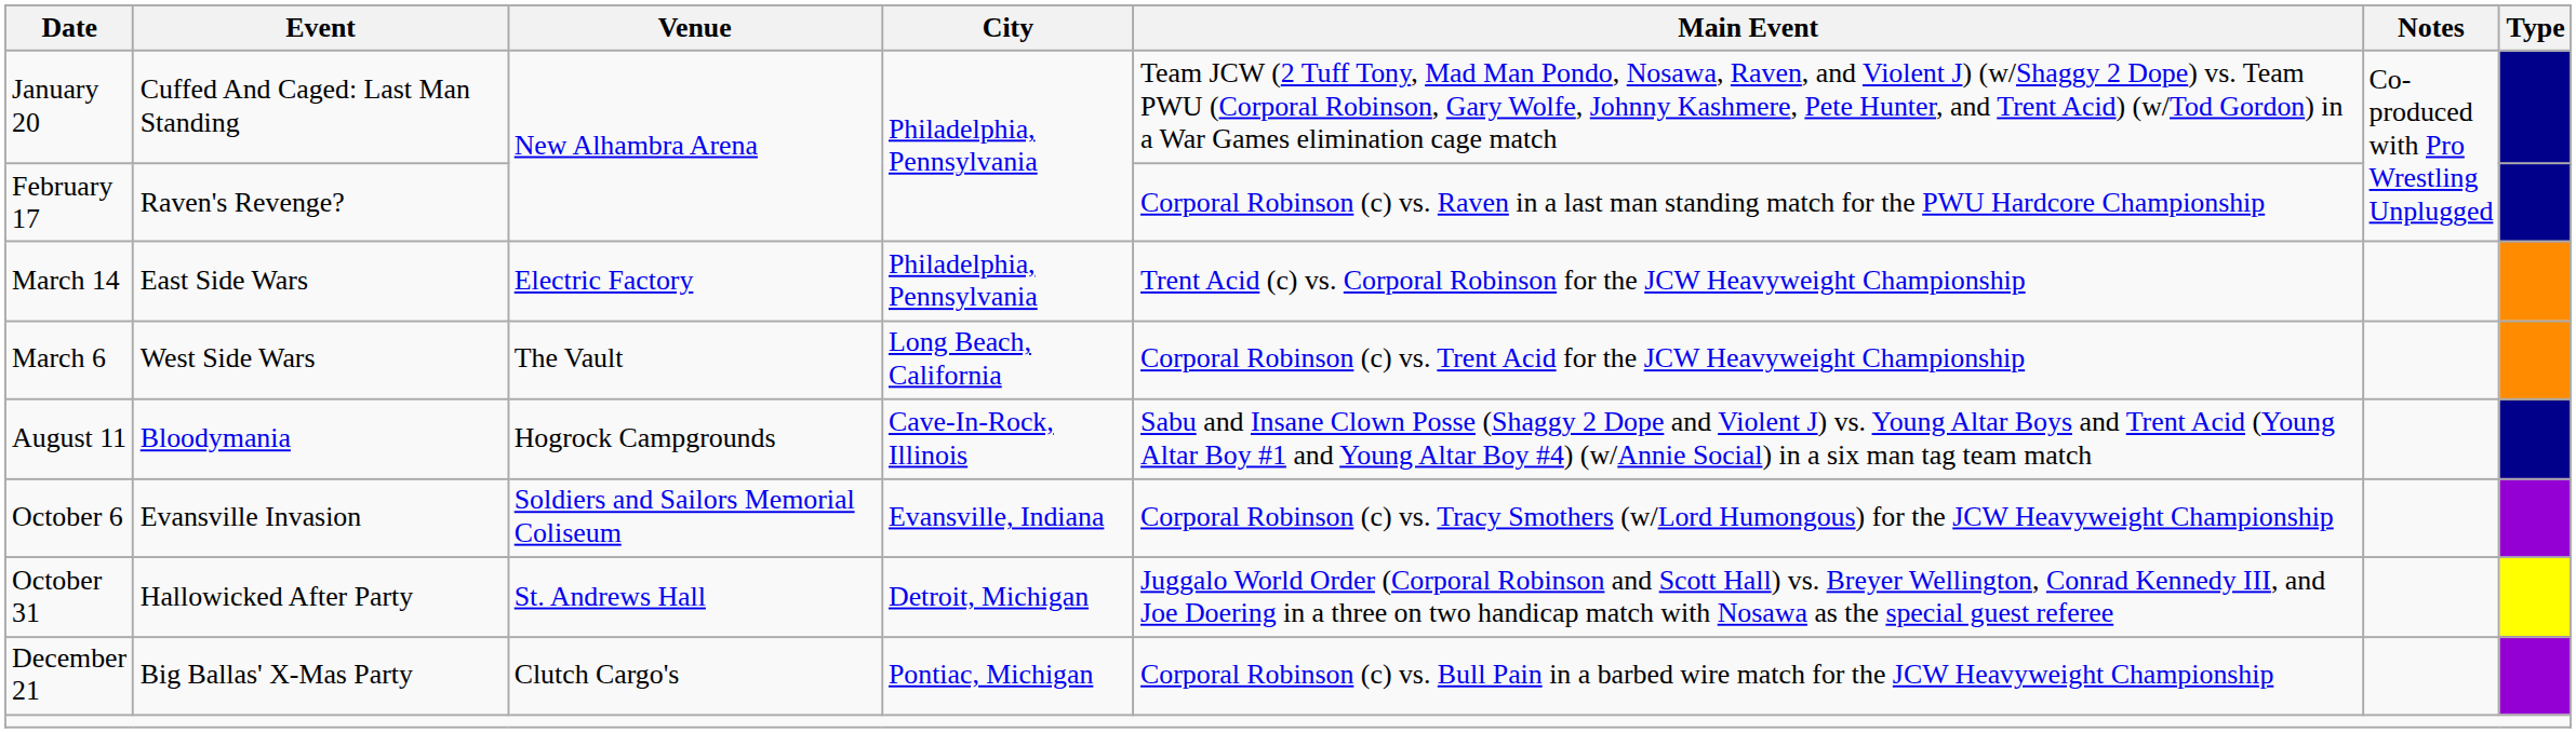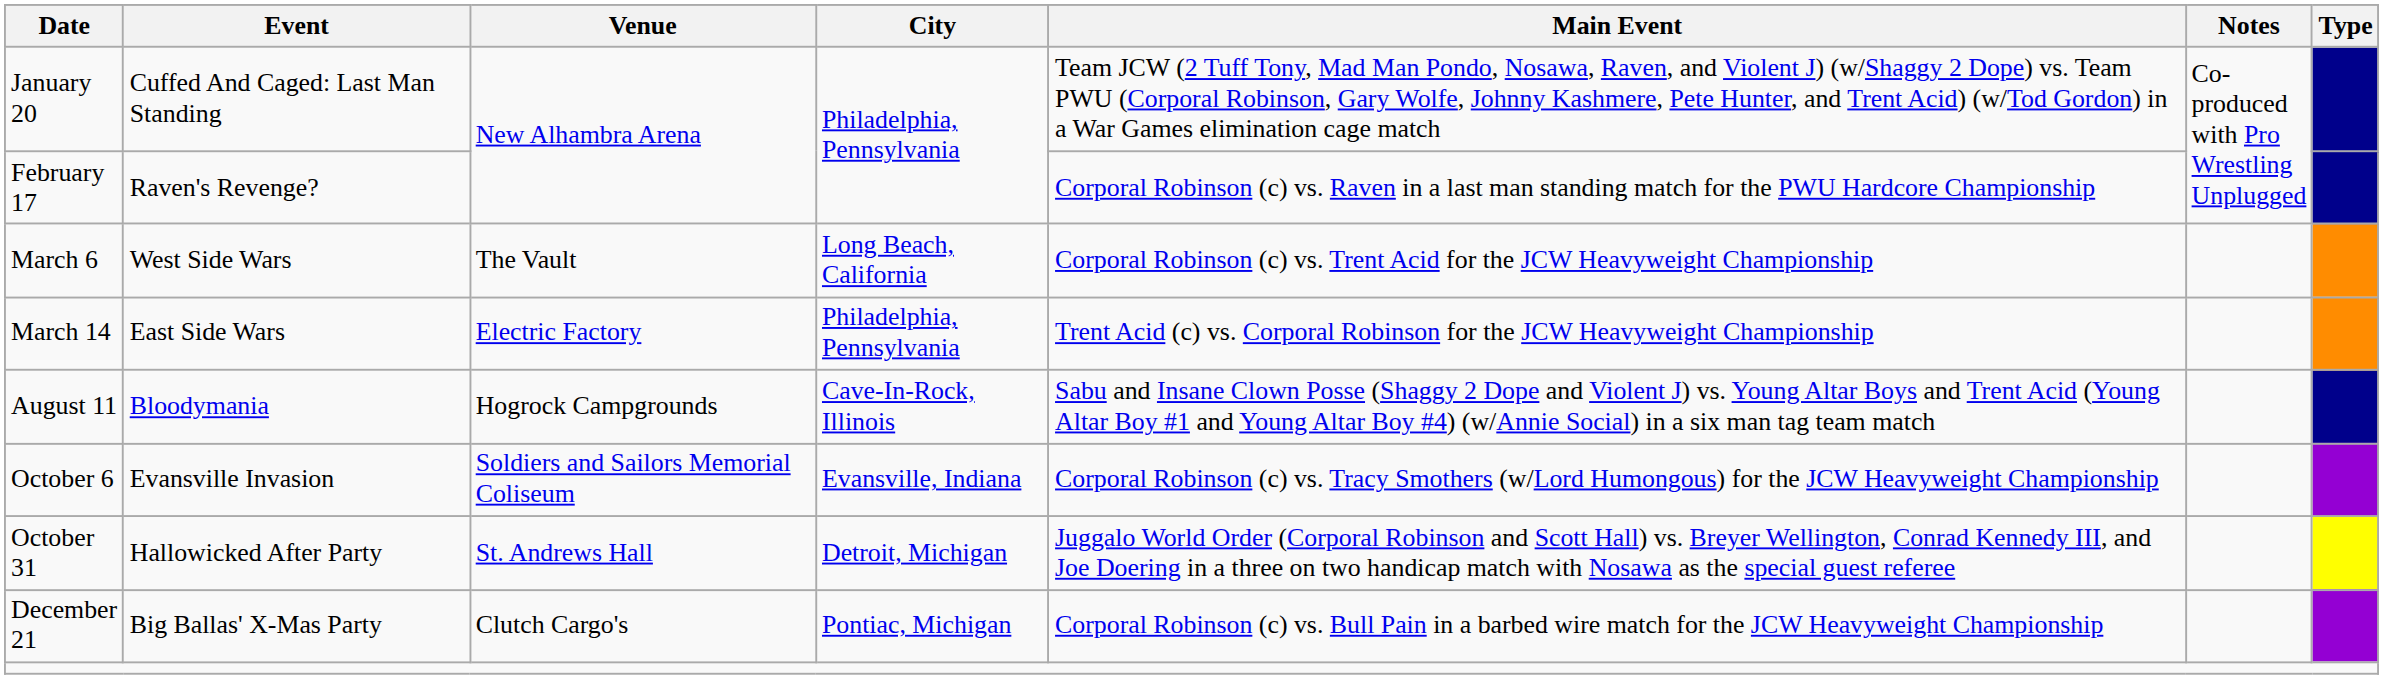rows swapped: March 6 <-> March 14
